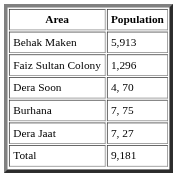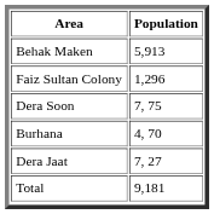Dera Soon | Population: 4, 70 -> 7, 75
Burhana | Population: 7, 75 -> 4, 70
